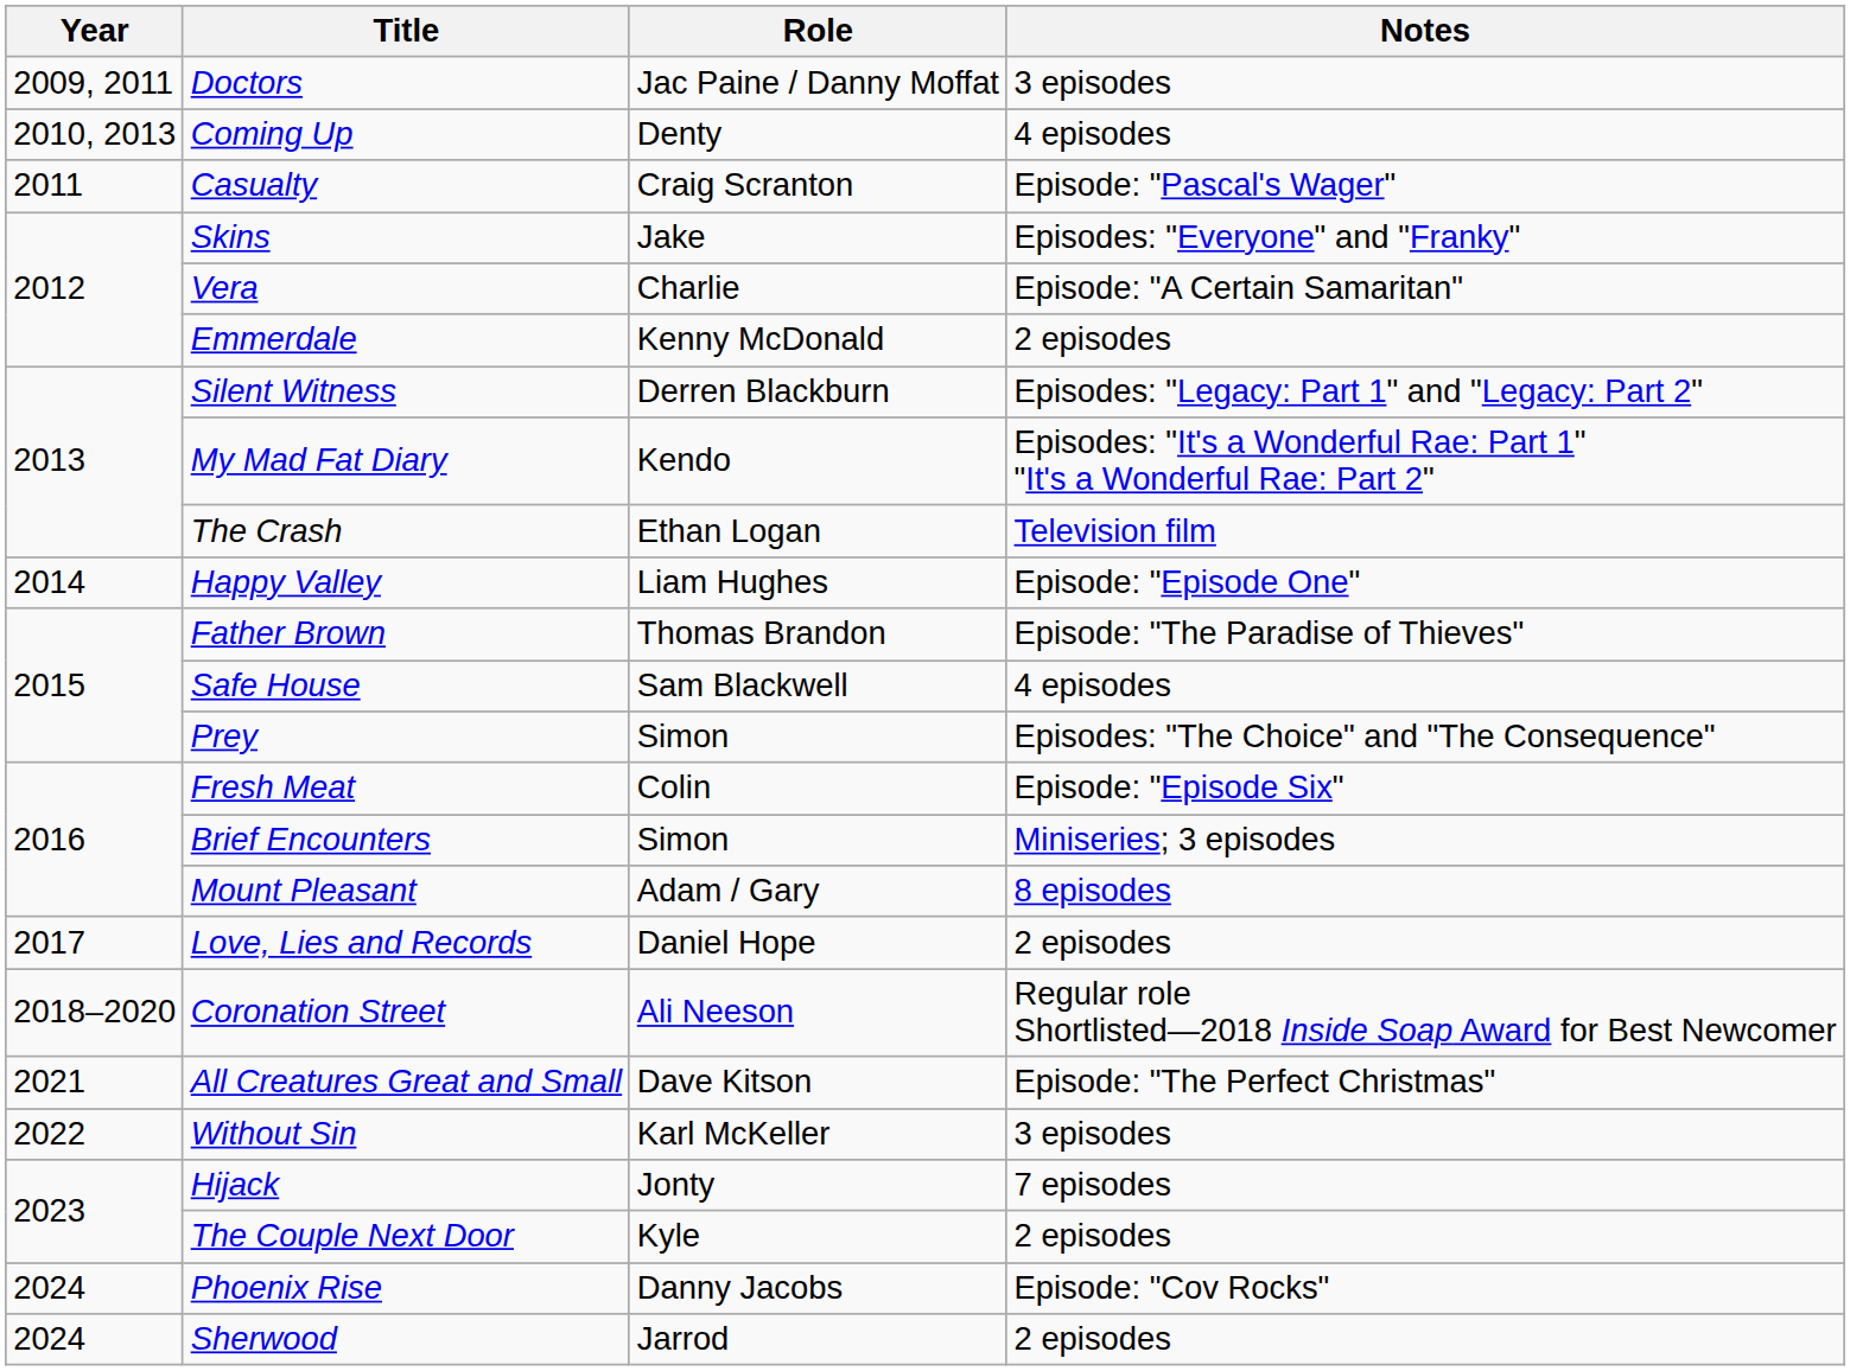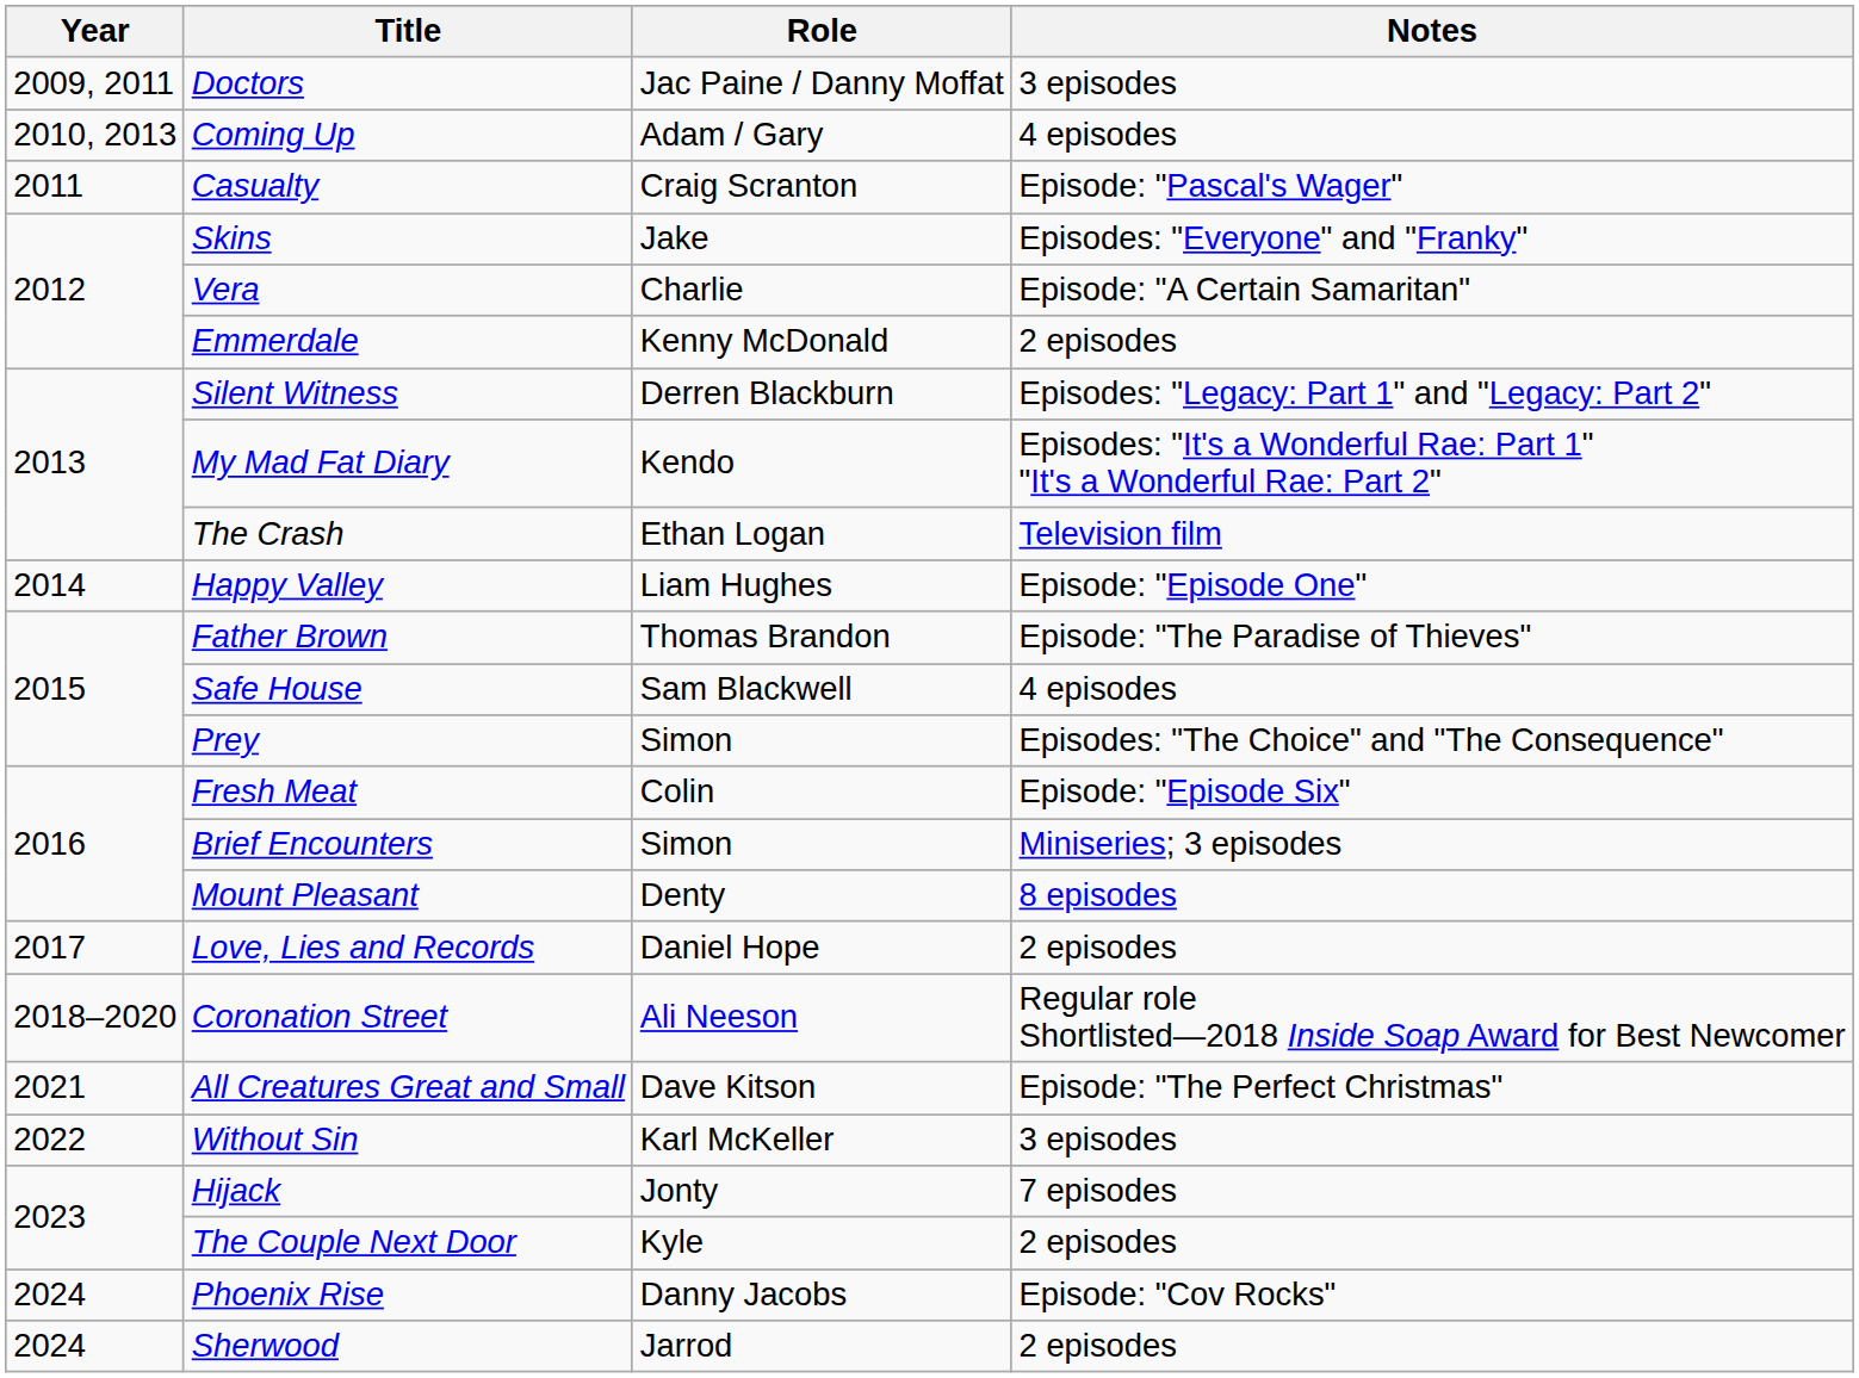Coming Up | Role: Denty -> Adam / Gary
Mount Pleasant | Role: Adam / Gary -> Denty
